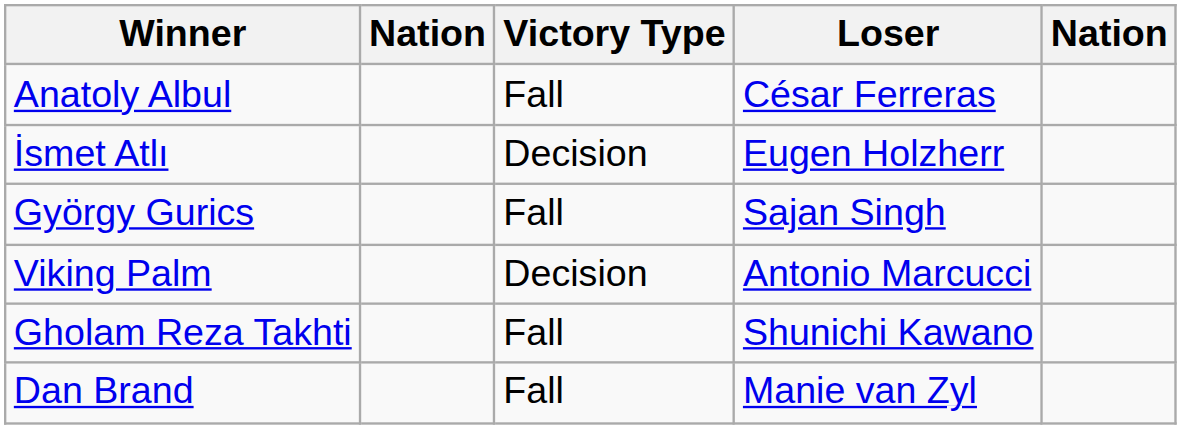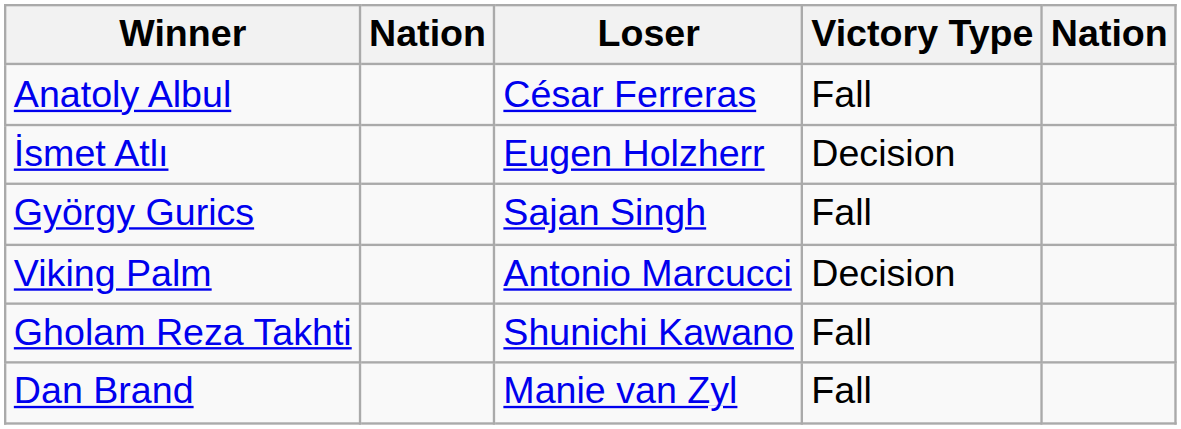columns swapped: Victory Type <-> Loser
